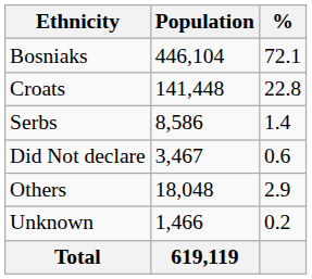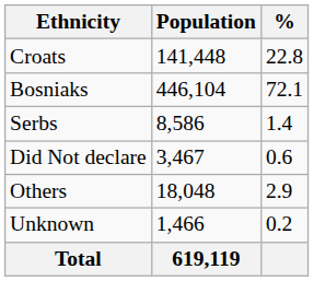rows swapped: Bosniaks <-> Croats
